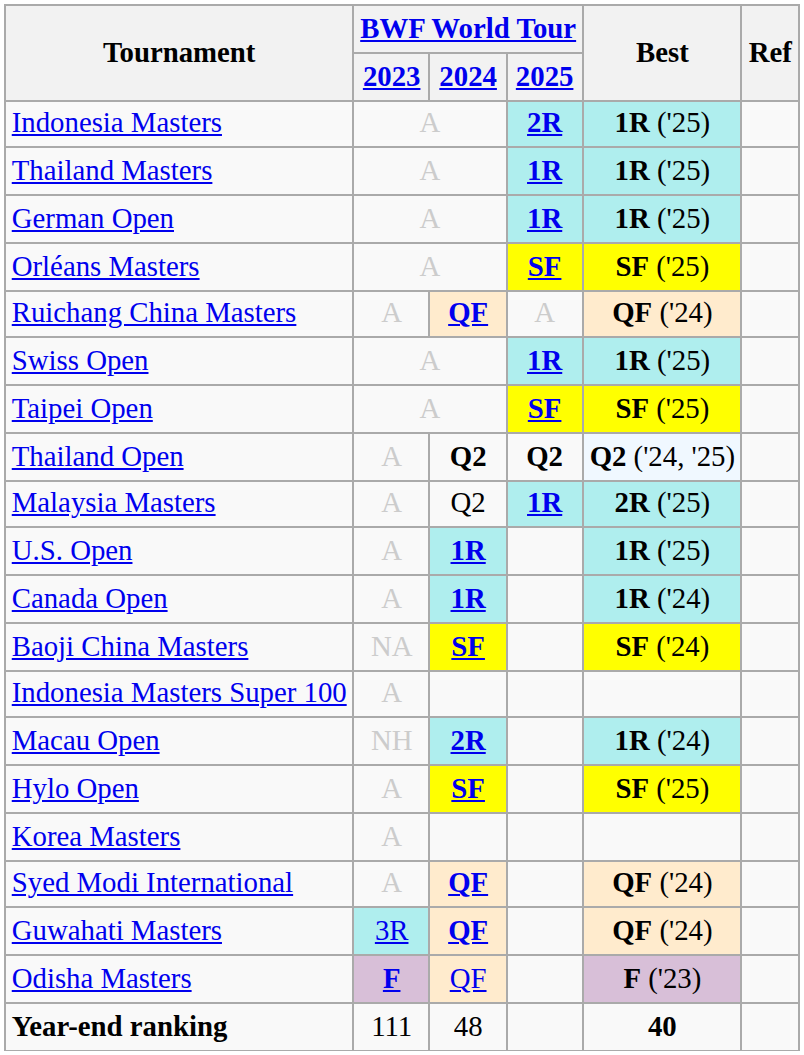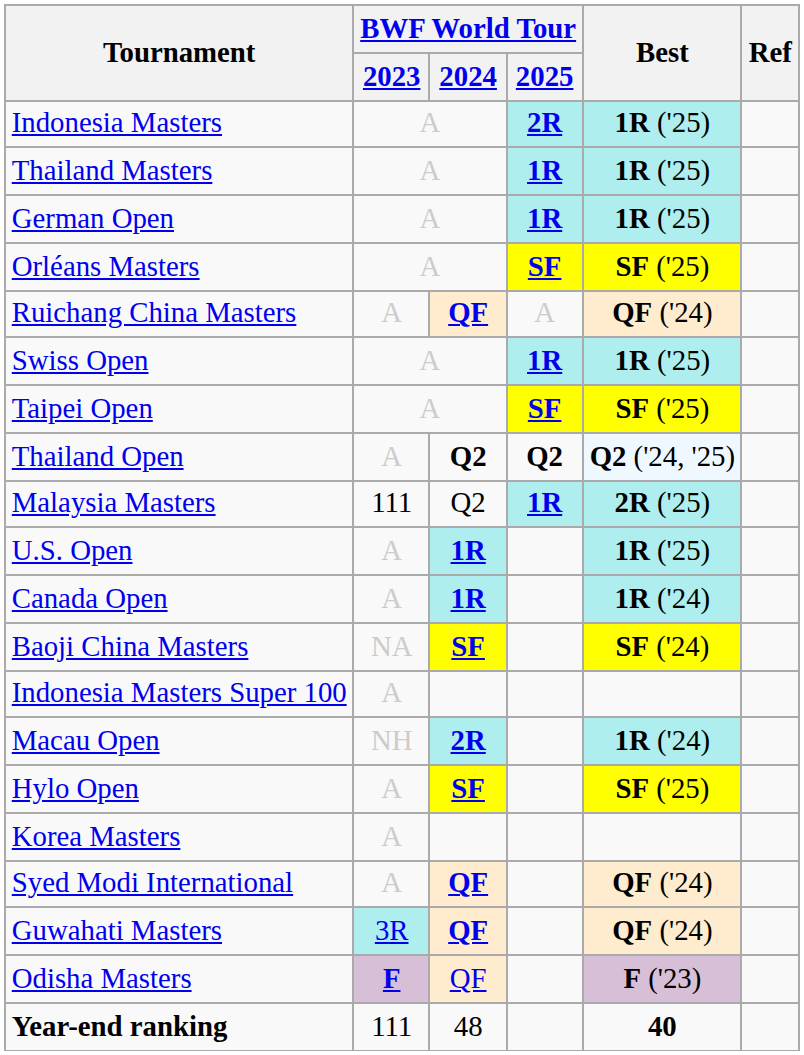Malaysia Masters | BWF World Tour / 2023: A -> 111
